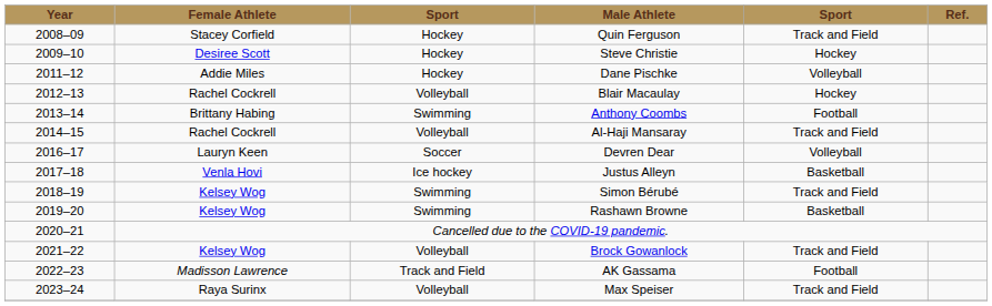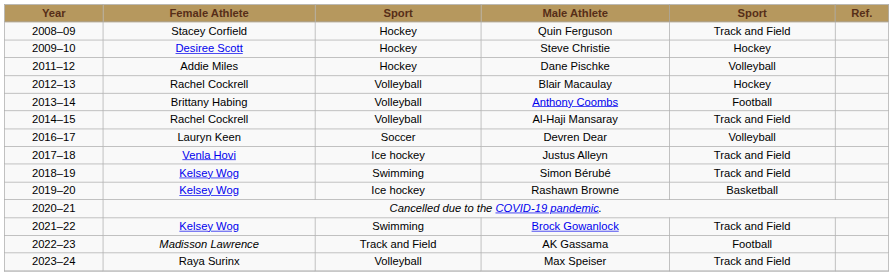Anthony Coombs | column 3: Swimming -> Volleyball
Justus Alleyn | column 5: Basketball -> Track and Field
Rashawn Browne | column 3: Swimming -> Ice hockey
Brock Gowanlock | column 3: Volleyball -> Swimming
